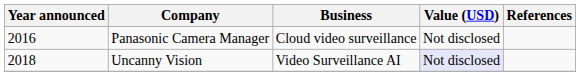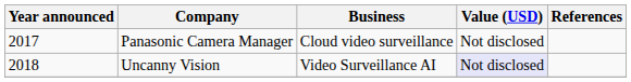Panasonic Camera Manager | Year announced: 2016 -> 2017
